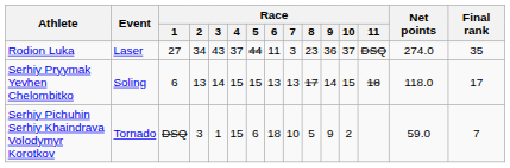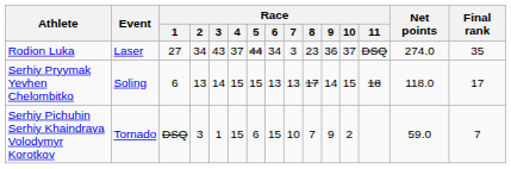Rodion Luka | Race / 6: 11 -> 34
Serhiy Pichuhin Serhiy Khaindrava Volodymyr Korotkov | Race / 6: 18 -> 15
Serhiy Pichuhin Serhiy Khaindrava Volodymyr Korotkov | Race / 8: 5 -> 7
